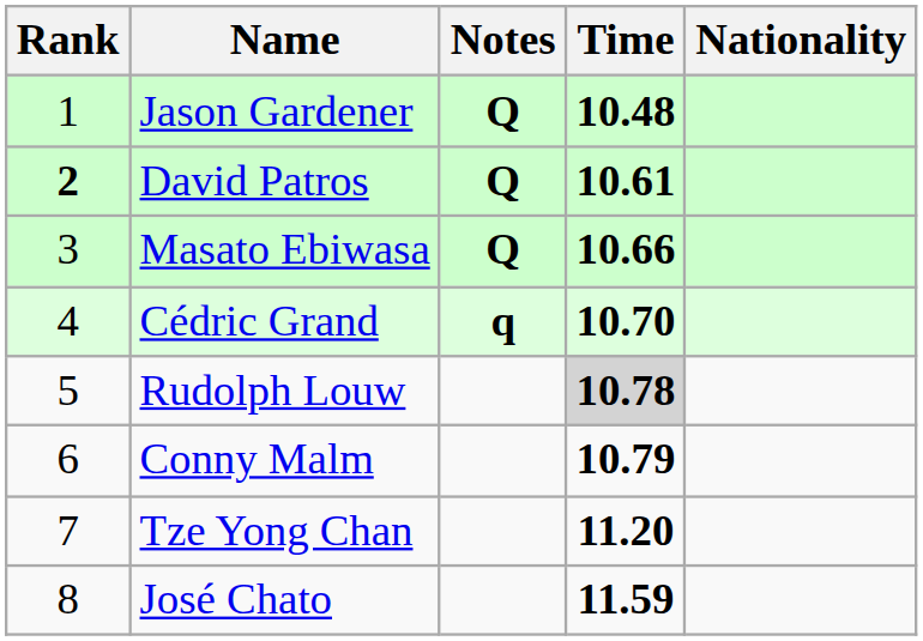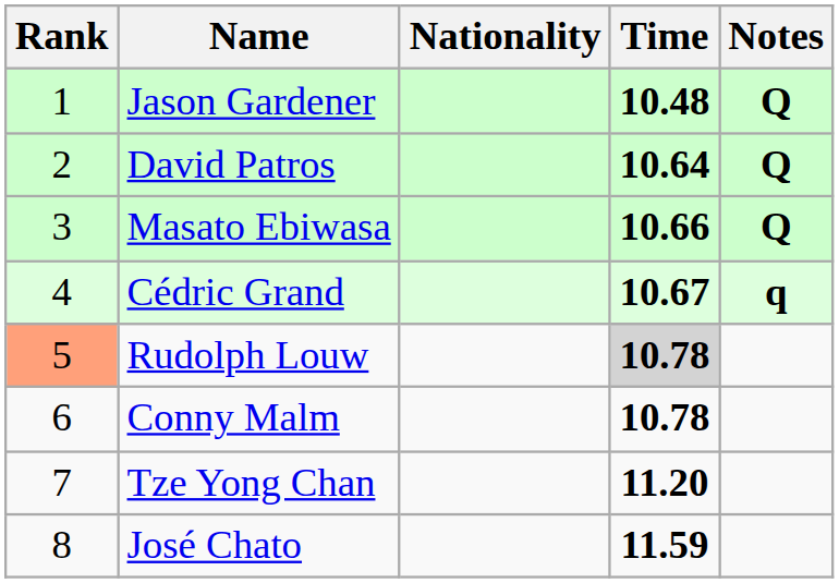columns swapped: Nationality <-> Notes
David Patros | Rank: bold -> normal
David Patros | Time: 10.61 -> 10.64
Cédric Grand | Time: 10.70 -> 10.67
Rudolph Louw | Rank: no background -> lightsalmon background
Conny Malm | Time: 10.79 -> 10.78
